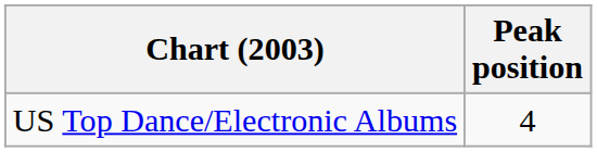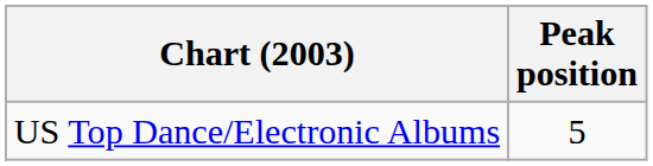US Top Dance/Electronic Albums | Peak position: 4 -> 5
